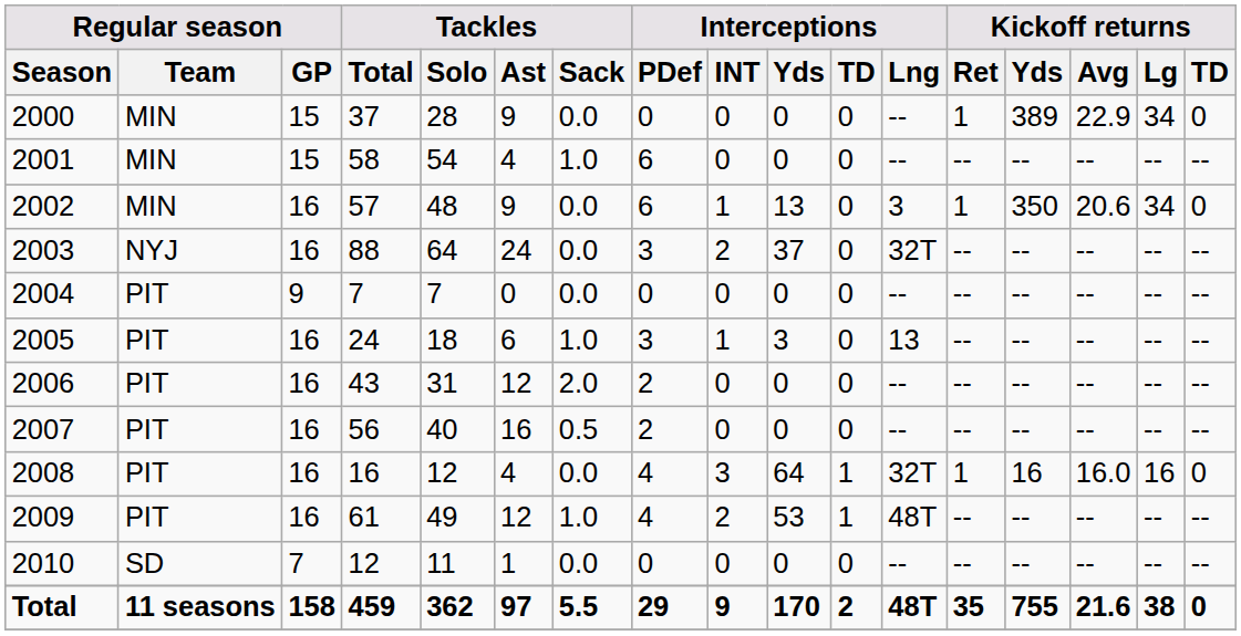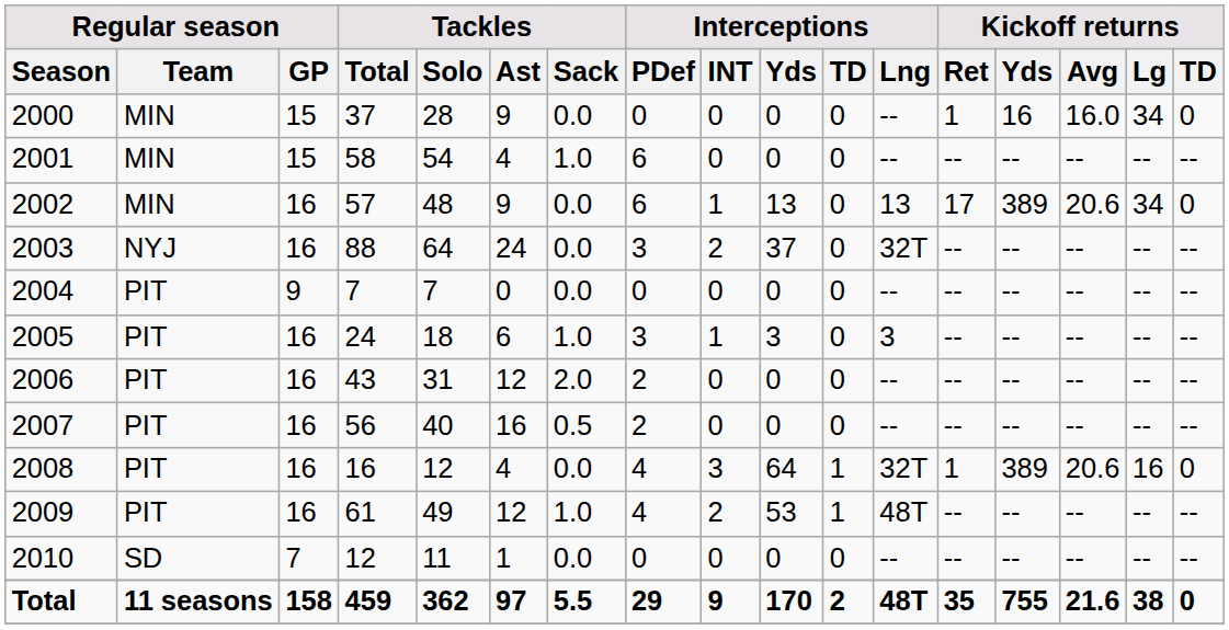2000 | Kickoff returns / Yds: 389 -> 16
2000 | Kickoff returns / Avg: 22.9 -> 16.0
2002 | Interceptions / Lng: 3 -> 13
2002 | Kickoff returns / Ret: 1 -> 17
2002 | Kickoff returns / Yds: 350 -> 389
2005 | Interceptions / Lng: 13 -> 3
2008 | Kickoff returns / Yds: 16 -> 389
2008 | Kickoff returns / Avg: 16.0 -> 20.6
